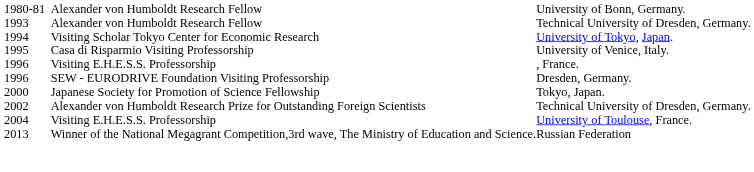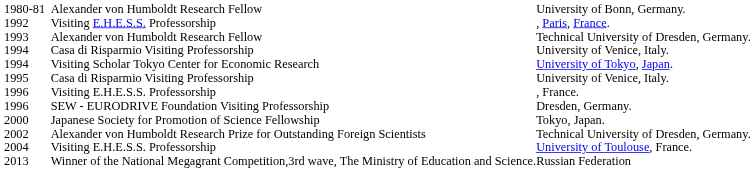+ row: 1992 | Visiting E.H.E.S.S. Professorship | , Paris, France.
+ row: 1994 | Casa di Risparmio Visiting Professorship | University of Venice, Italy.
